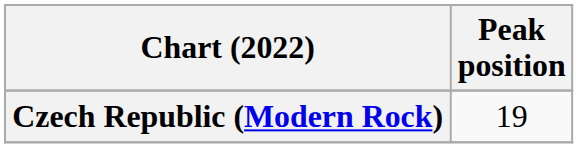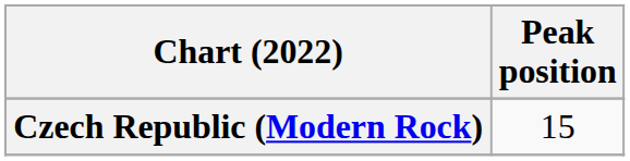Czech Republic (Modern Rock) | Peak position: 19 -> 15
